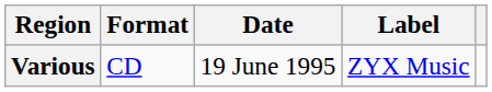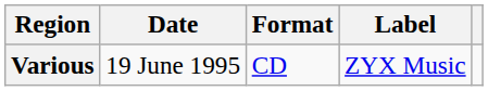columns swapped: Date <-> Format
